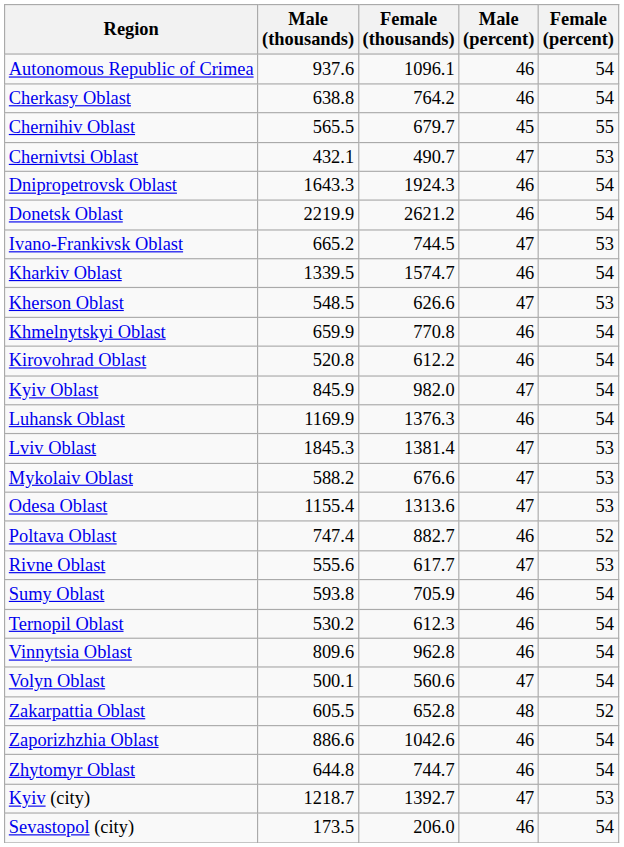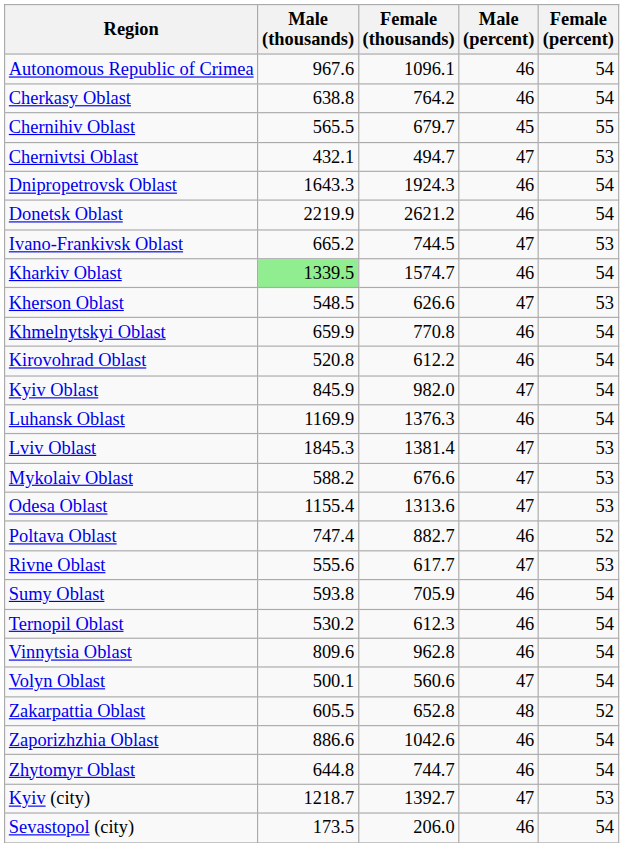Autonomous Republic of Crimea | Male (thousands): 937.6 -> 967.6
Chernivtsi Oblast | Female (thousands): 490.7 -> 494.7
Kharkiv Oblast | Male (thousands): no background -> lightgreen background
